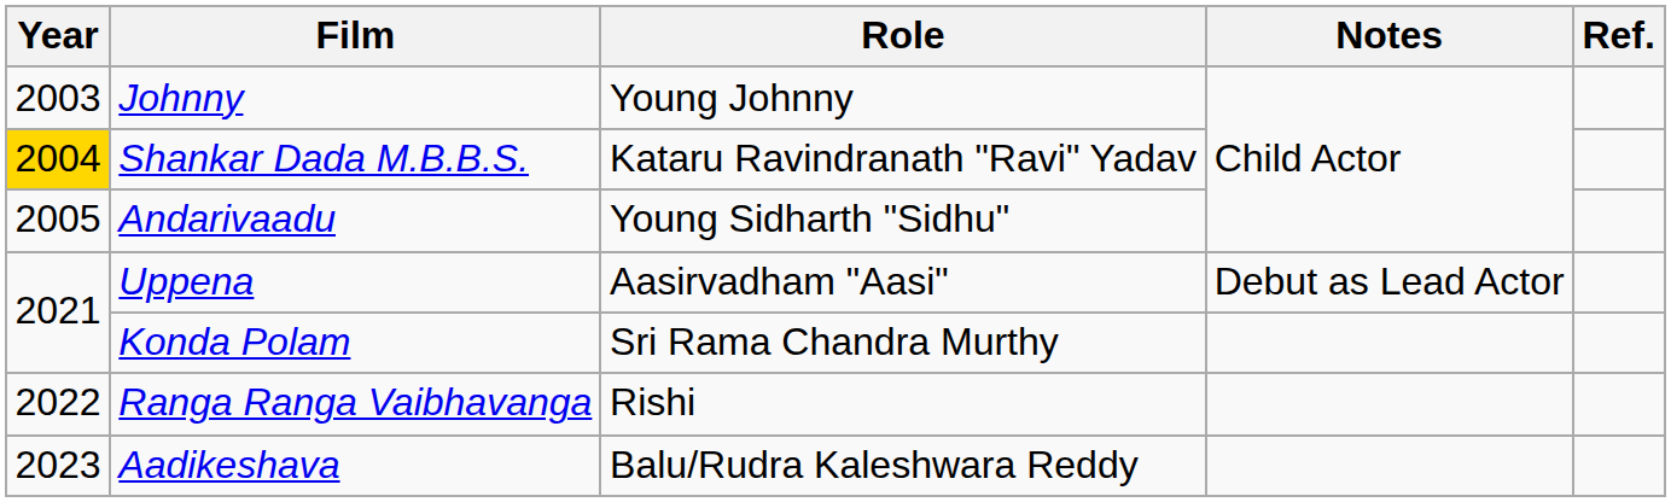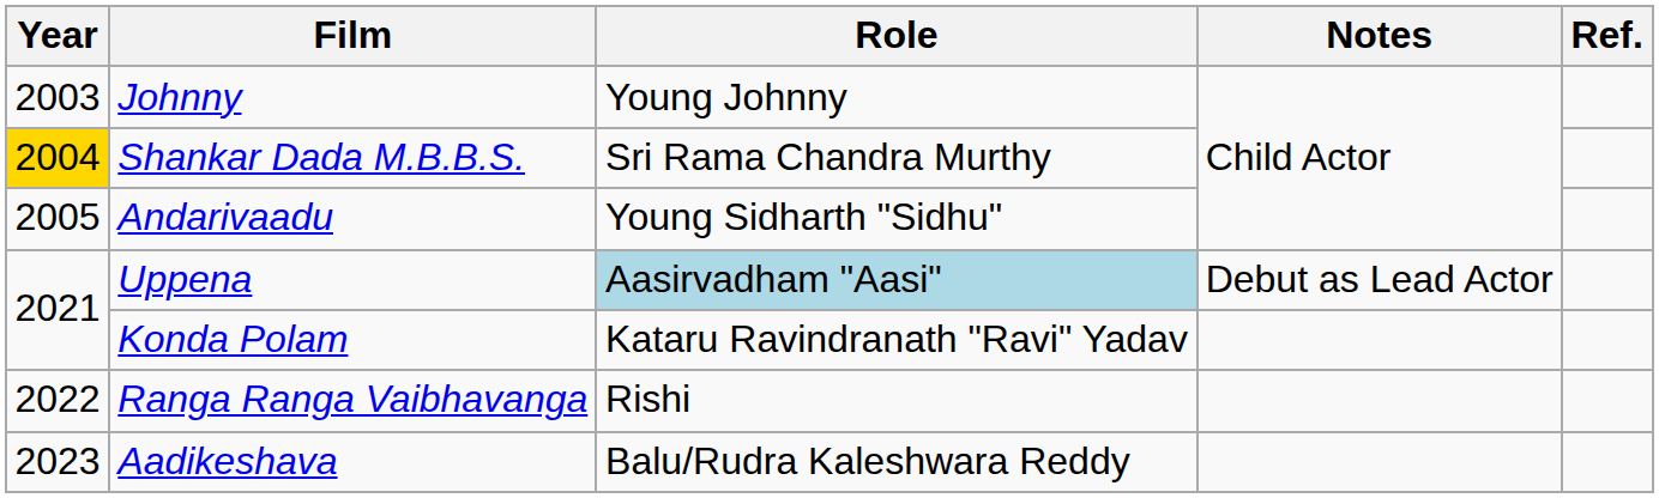Shankar Dada M.B.B.S. | Role: Kataru Ravindranath "Ravi" Yadav -> Sri Rama Chandra Murthy
Uppena | Role: no background -> lightblue background
Konda Polam | Role: Sri Rama Chandra Murthy -> Kataru Ravindranath "Ravi" Yadav
